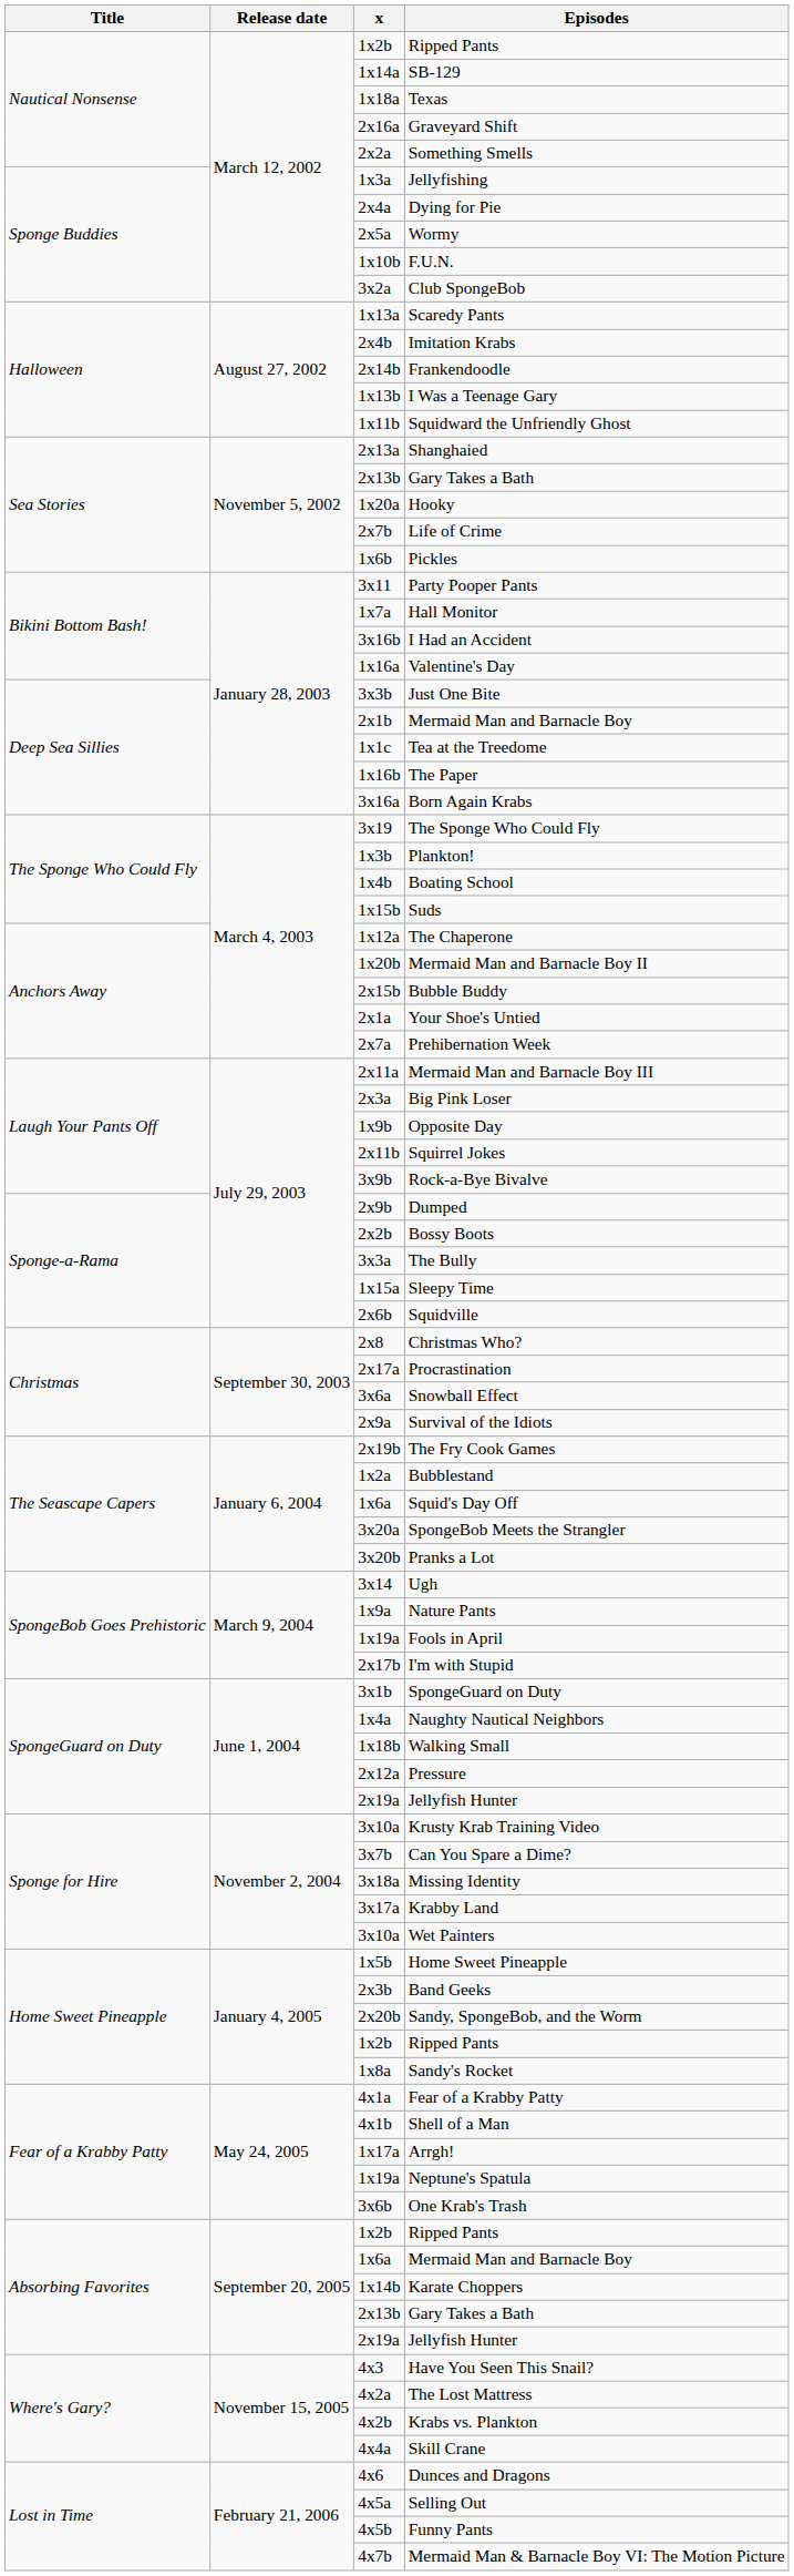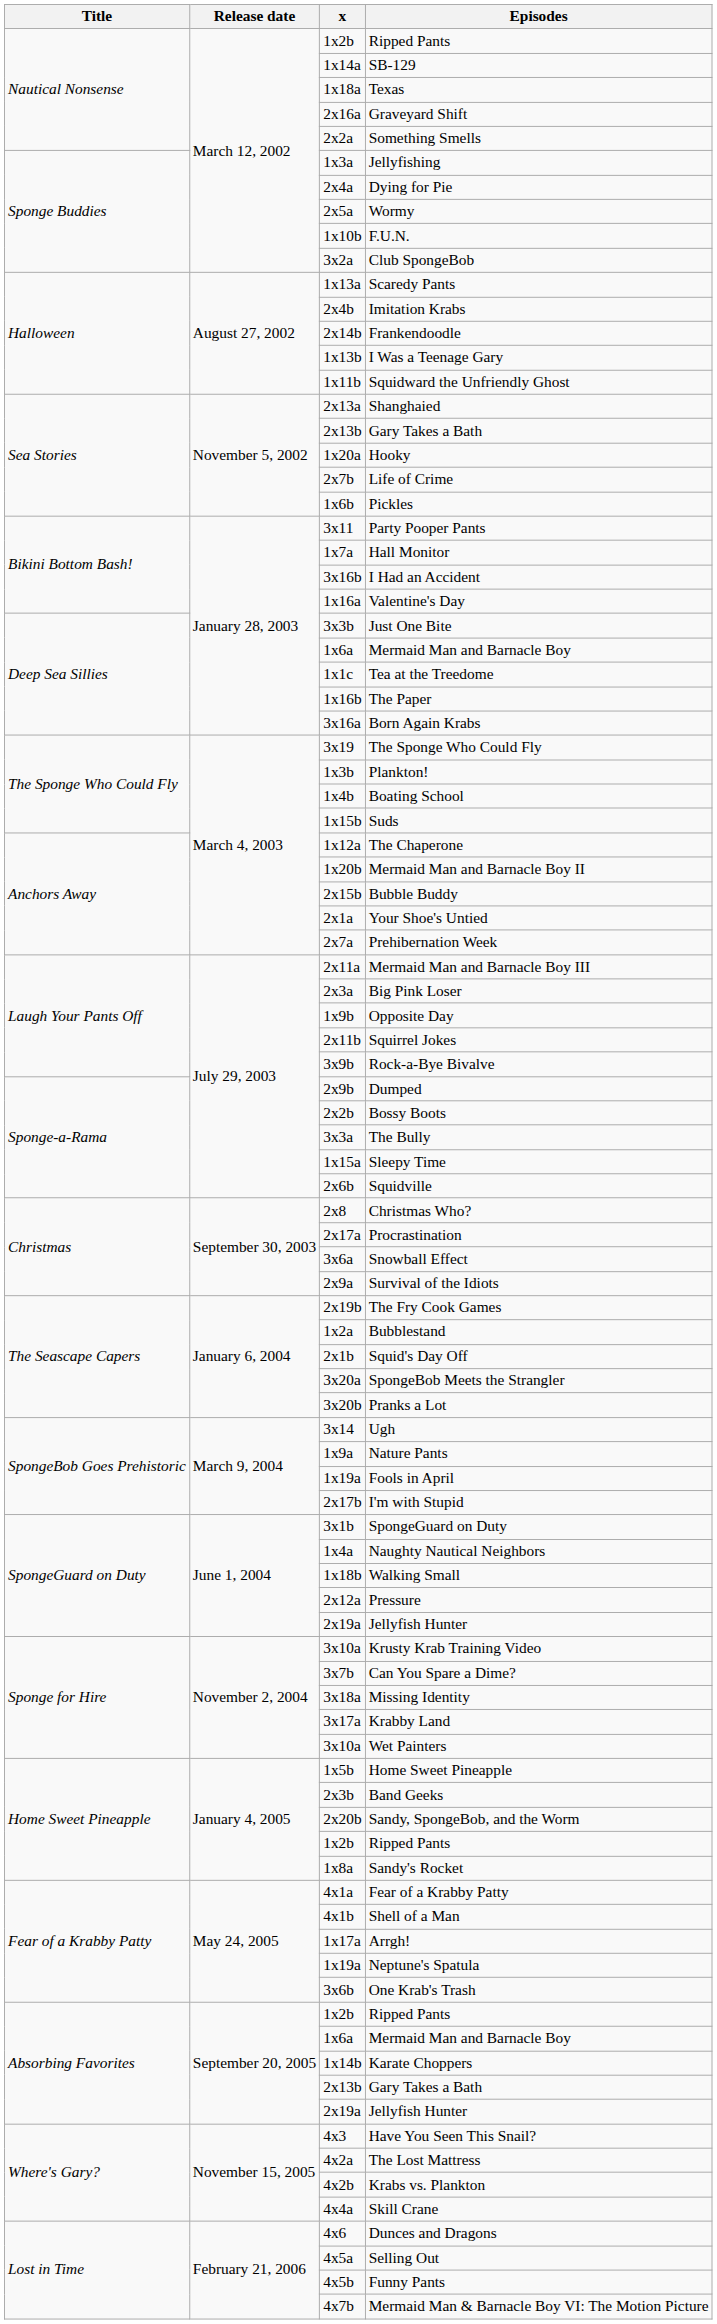Deep Sea Sillies / Mermaid Man and Barnacle Boy | x: 2x1b -> 1x6a
Squid's Day Off | x: 1x6a -> 2x1b
